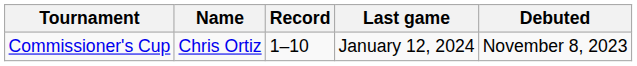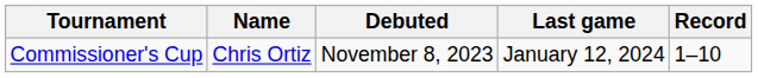columns swapped: Debuted <-> Record
